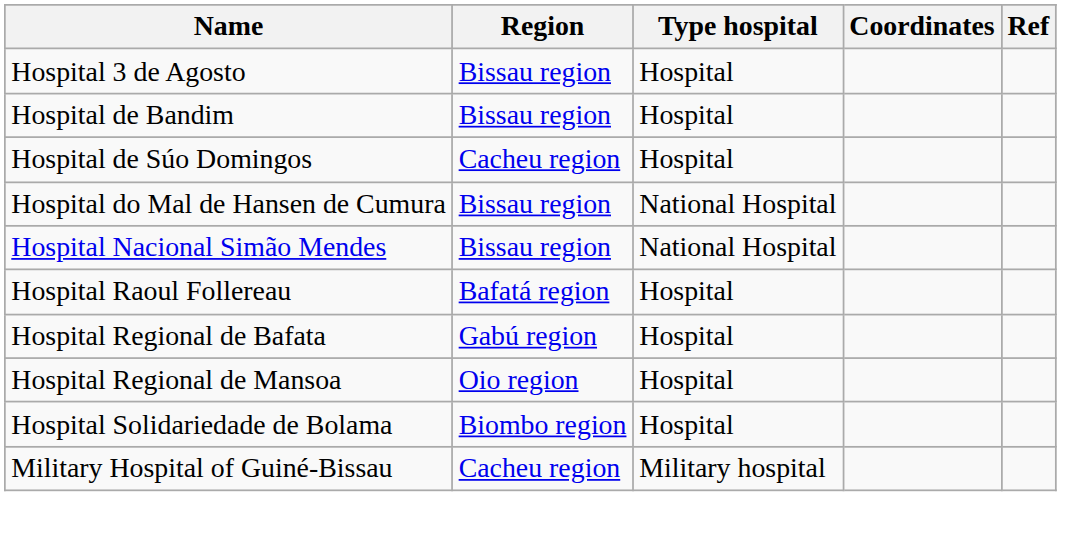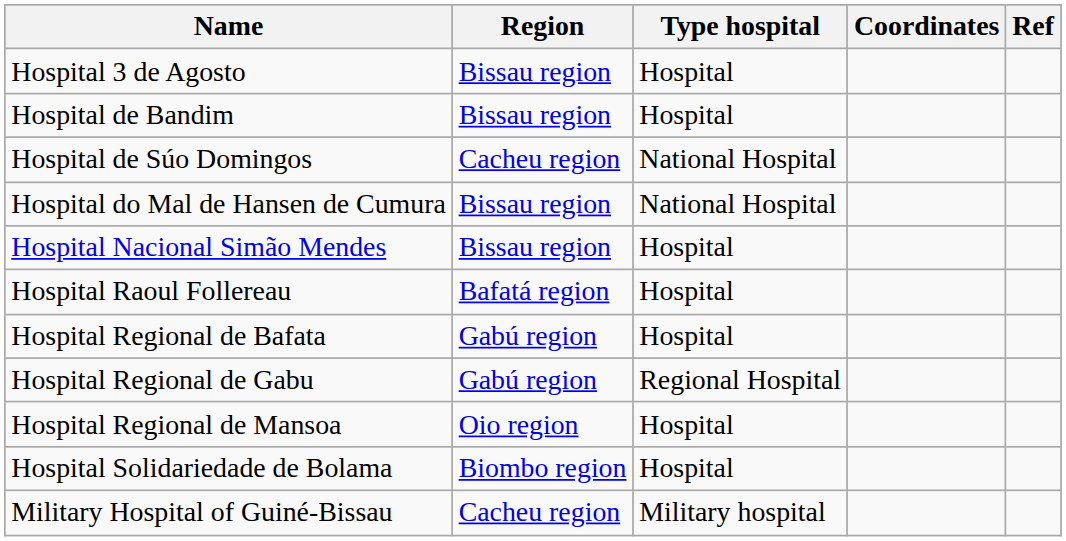Hospital de Súo Domingos | Type hospital: Hospital -> National Hospital
Hospital Nacional Simão Mendes | Type hospital: National Hospital -> Hospital
+ row: Hospital Regional de Gabu | Gabú region | Regional Hospital
